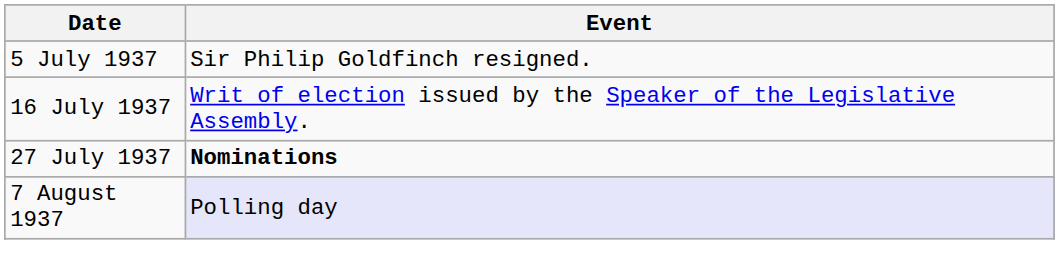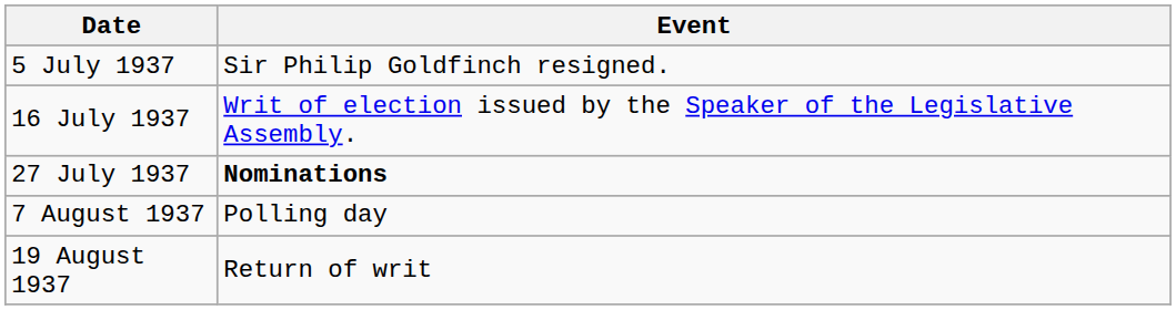7 August 1937 | Event: lavender background -> no background
+ row: 19 August 1937 | Return of writ
